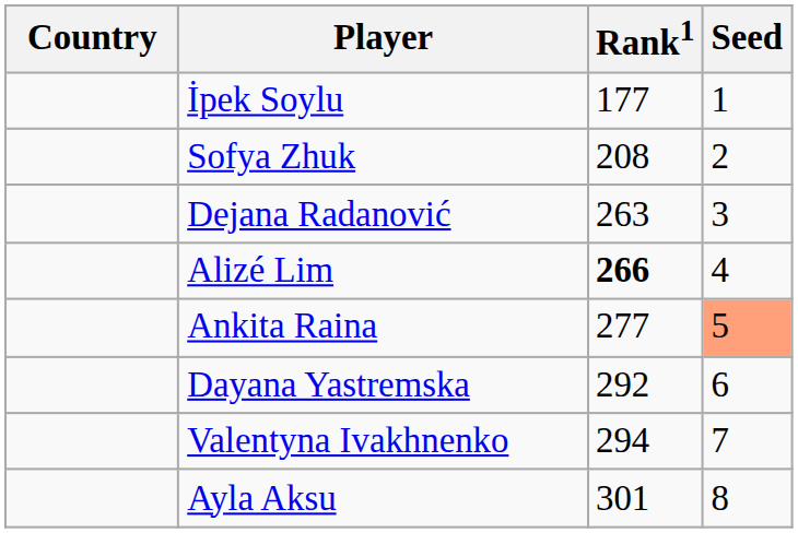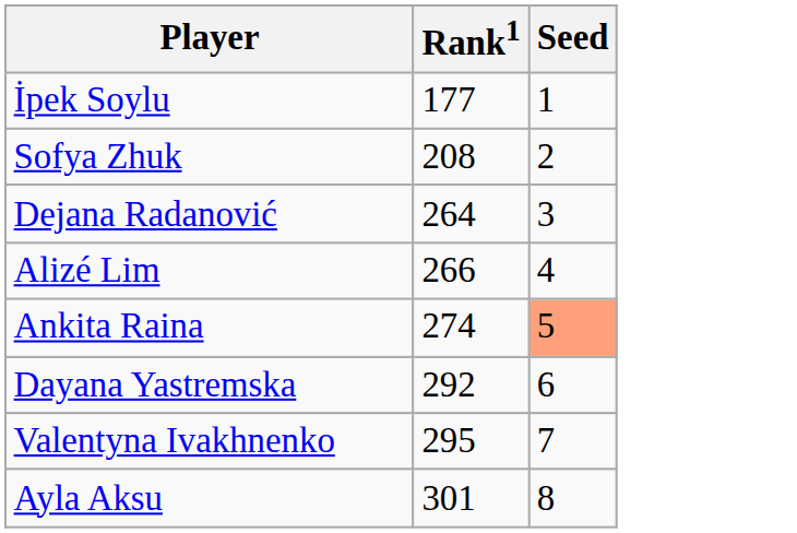- column: Country
Dejana Radanović | Rank1: 263 -> 264
Alizé Lim | Rank1: bold -> normal
Ankita Raina | Rank1: 277 -> 274
Valentyna Ivakhnenko | Rank1: 294 -> 295
